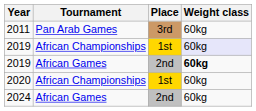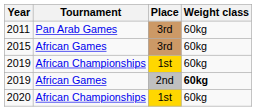+ row: 2015 | African Games | 3rd | 60kg
2019 / African Championships | Weight class: lavender background -> no background
- row: 2024 | African Games | 2nd | 60kg
